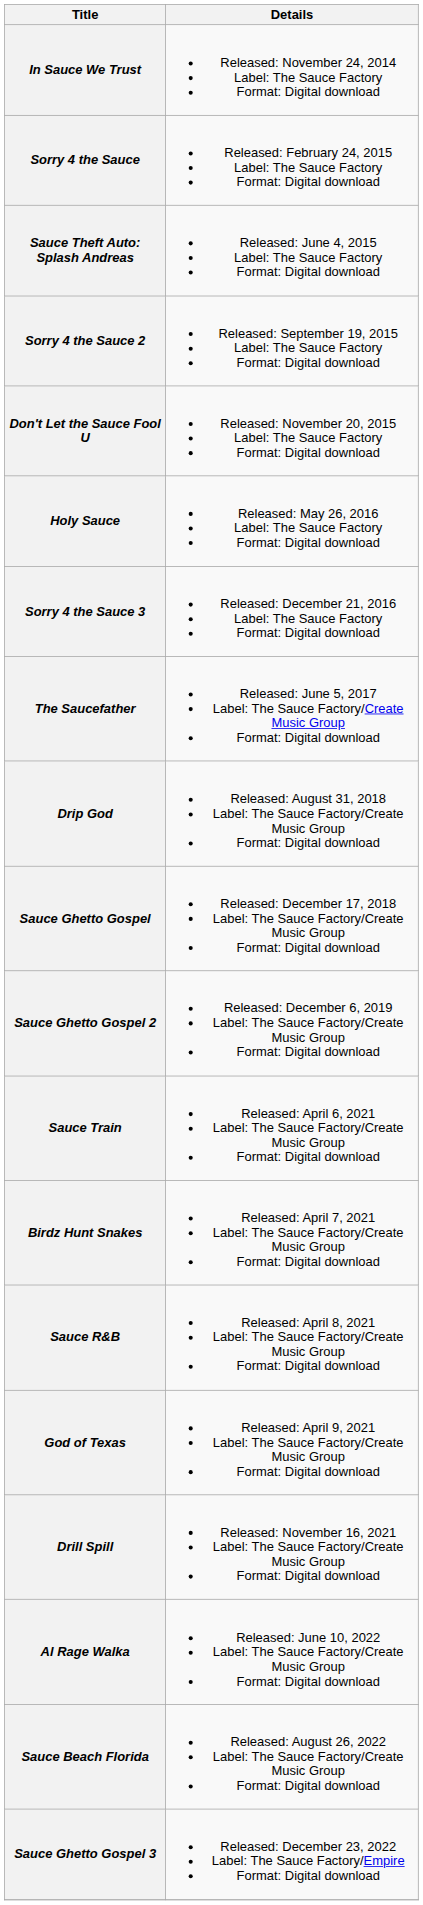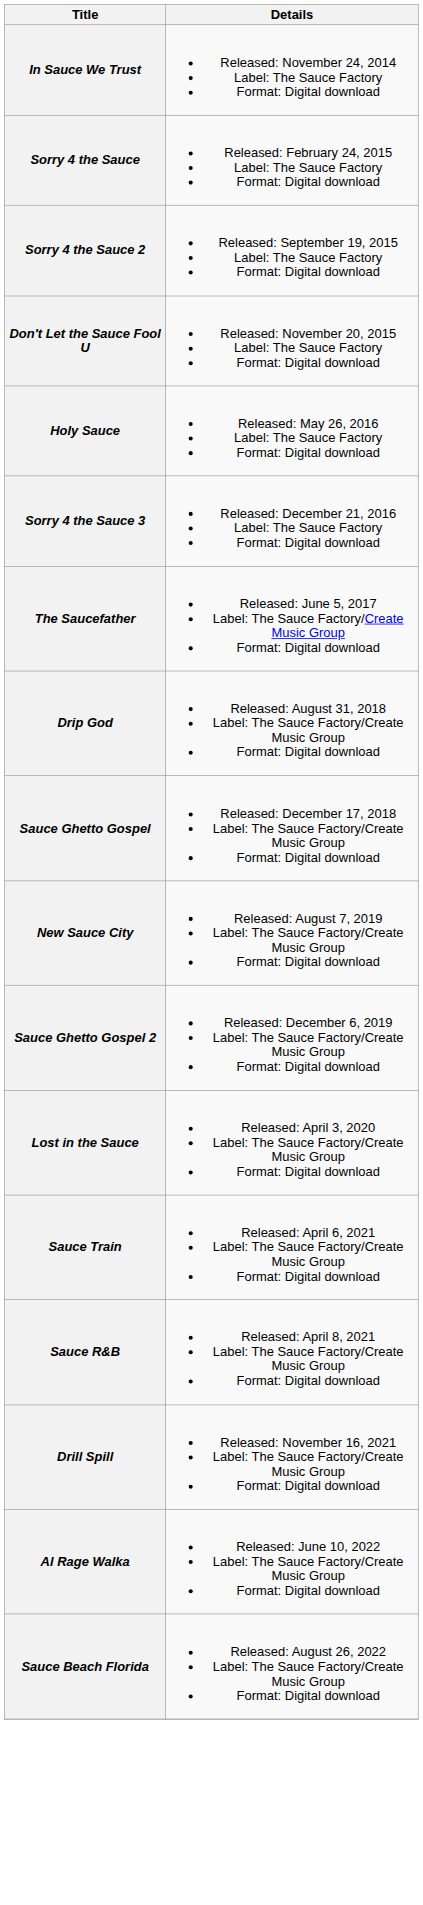- row: Sauce Theft Auto: Splash Andreas | Released: June 4, 2015 Label: The Sauce Factory Format: Digital download
+ row: New Sauce City | Released: August 7, 2019 Label: The Sauce Factory/Create Music Group Format: Digital download
+ row: Lost in the Sauce | Released: April 3, 2020 Label: The Sauce Factory/Create Music Group Format: Digital download
- row: Birdz Hunt Snakes | Released: April 7, 2021 Label: The Sauce Factory/Create Music Group Format: Digital download
- row: God of Texas | Released: April 9, 2021 Label: The Sauce Factory/Create Music Group Format: Digital download
- row: Sauce Ghetto Gospel 3 | Released: December 23, 2022 Label: The Sauce Factory/Empire Format: Digital download
